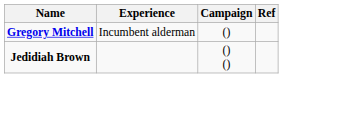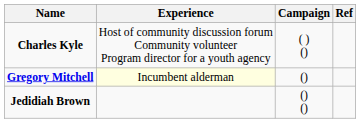+ row: Charles Kyle | Host of community discussion forum Community volunteer Program director for a youth agency | ( ) ()
Gregory Mitchell | Experience: no background -> lightyellow background
